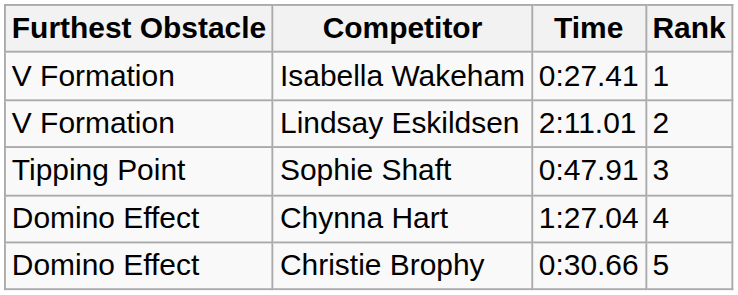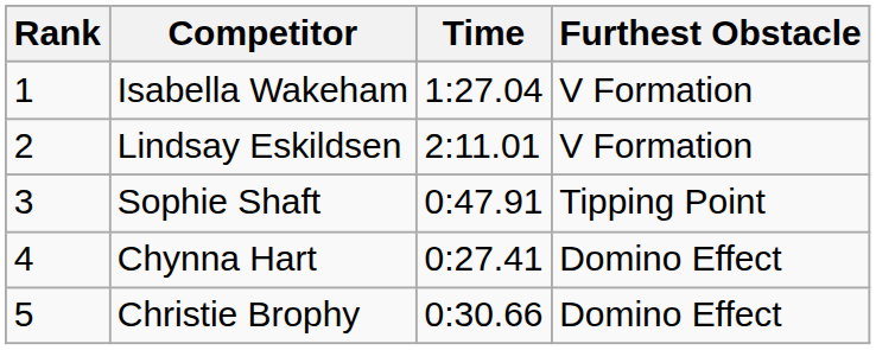columns swapped: Rank <-> Furthest Obstacle
Isabella Wakeham | Time: 0:27.41 -> 1:27.04
Chynna Hart | Time: 1:27.04 -> 0:27.41
